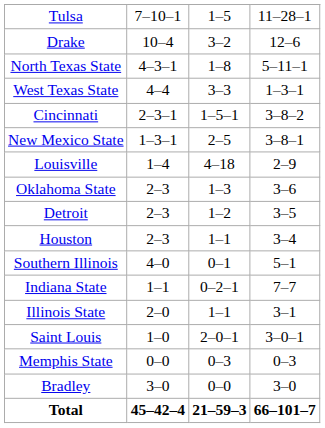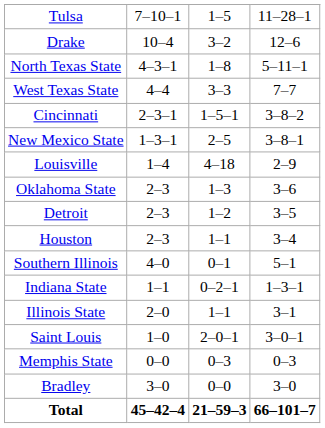West Texas State | column 4: 1–3–1 -> 7–7
Indiana State | column 4: 7–7 -> 1–3–1
